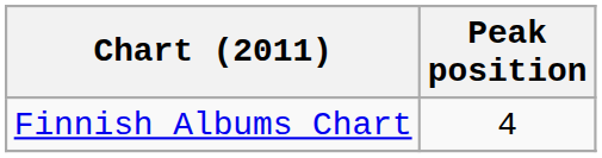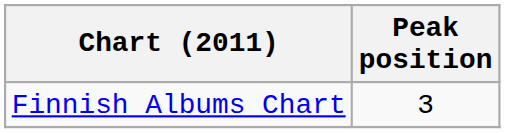Finnish Albums Chart | Peak position: 4 -> 3
